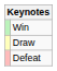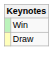- row: Defeat
